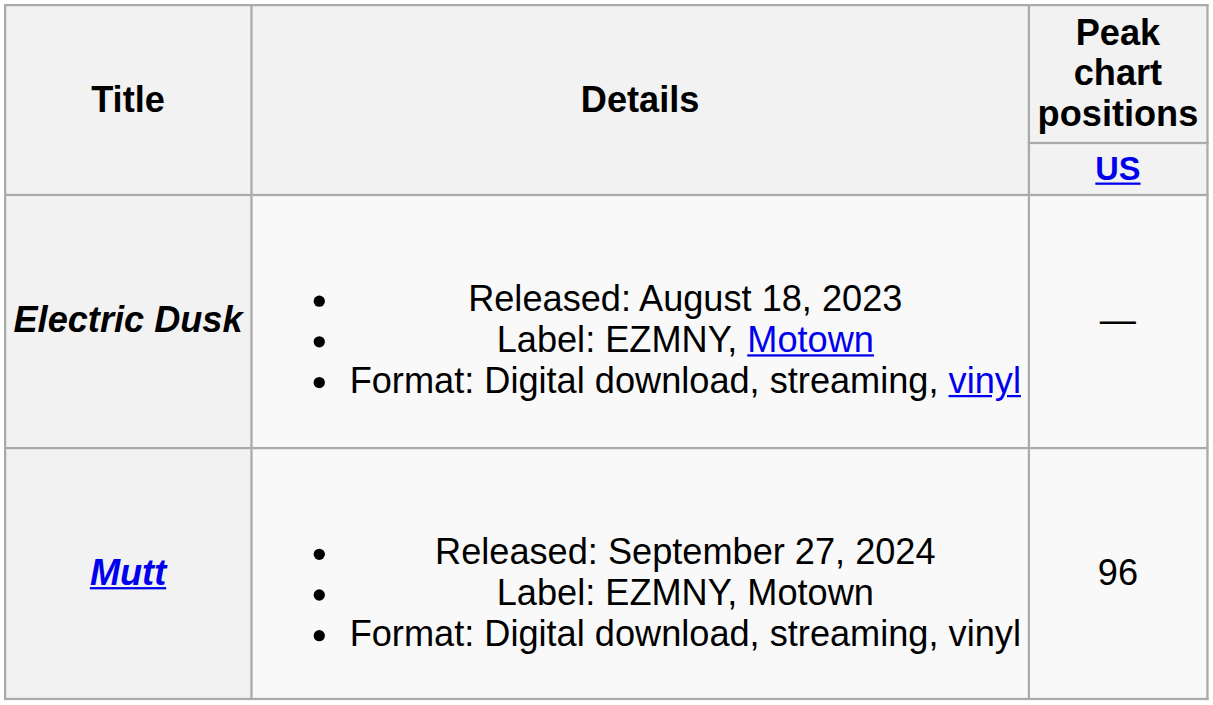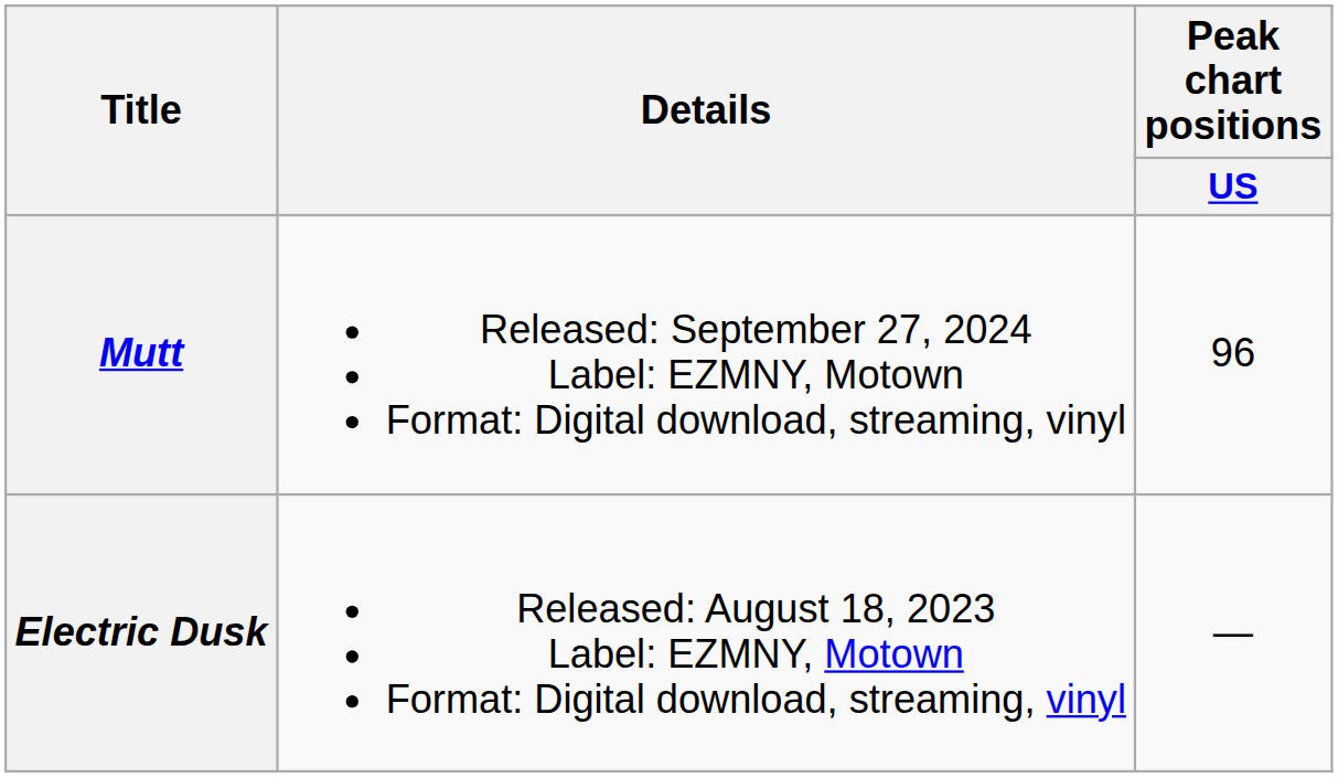rows swapped: Electric Dusk <-> Mutt
